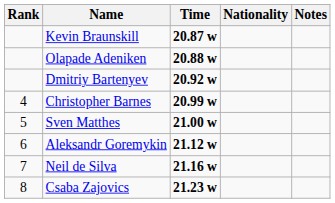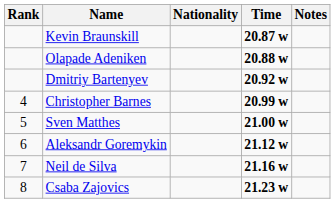columns swapped: Nationality <-> Time
